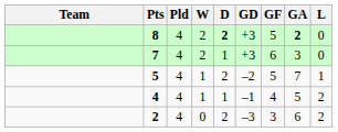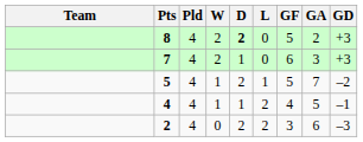columns swapped: L <-> GD
8 | GA: bold -> normal
